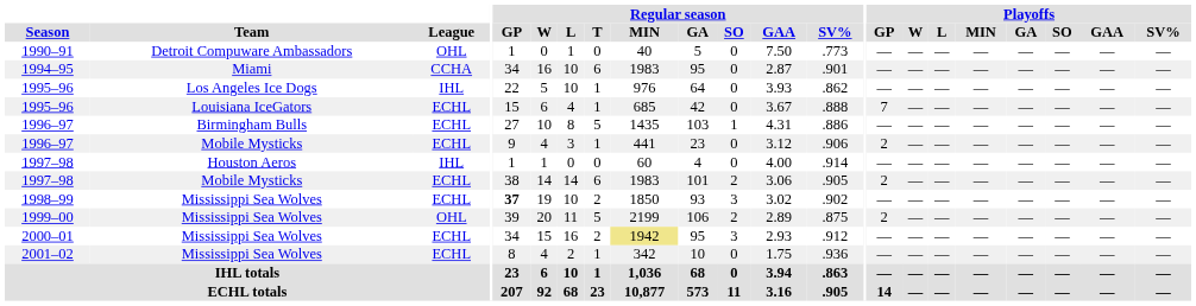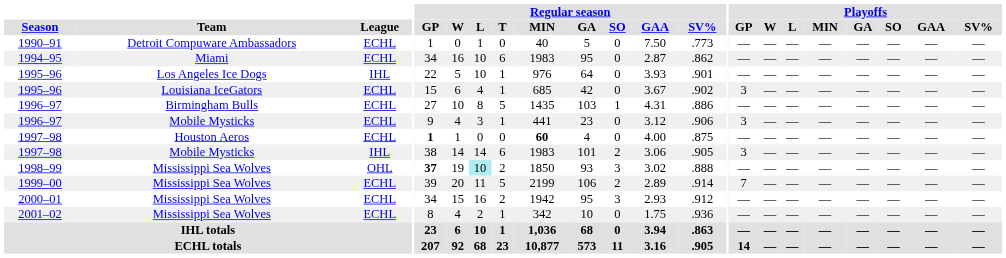1990–91 | League: OHL -> ECHL
1994–95 | League: CCHA -> ECHL
1994–95 | Regular season / SV%: .901 -> .862
1995–96 / Los Angeles Ice Dogs | Regular season / SV%: .862 -> .901
1995–96 / Louisiana IceGators | Regular season / SV%: .888 -> .902
1995–96 / Louisiana IceGators | Playoffs / GP: 7 -> 3
1996–97 / Mobile Mysticks | Playoffs / GP: 2 -> 3
1997–98 / Houston Aeros | League: IHL -> ECHL
1997–98 / Houston Aeros | Regular season / GP: normal -> bold
1997–98 / Houston Aeros | Regular season / MIN: normal -> bold
1997–98 / Houston Aeros | Regular season / SV%: .914 -> .875
1997–98 / Mobile Mysticks | League: ECHL -> IHL
1997–98 / Mobile Mysticks | Playoffs / GP: 2 -> 3
1998–99 | League: ECHL -> OHL
1998–99 | Regular season / L: no background -> paleturquoise background
1998–99 | Regular season / SV%: .902 -> .888
1999–00 | League: OHL -> ECHL
1999–00 | Regular season / SV%: .875 -> .914
1999–00 | Playoffs / GP: 2 -> 7
2000–01 | Regular season / MIN: khaki background -> no background
